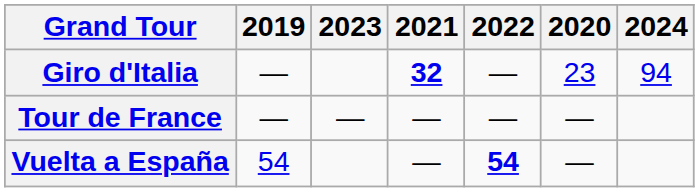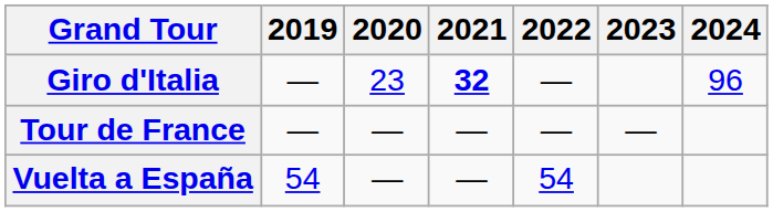columns swapped: 2020 <-> 2023
Giro d'Italia | 2024: 94 -> 96
Vuelta a España | 2022: bold -> normal
